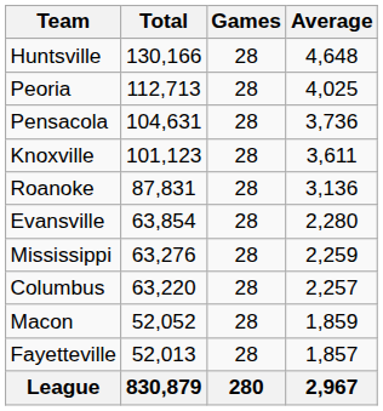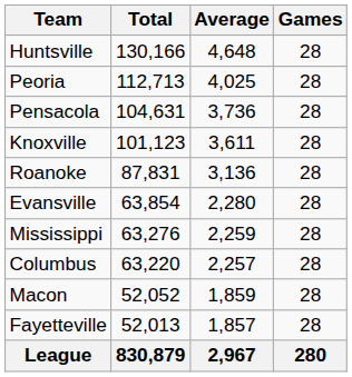columns swapped: Games <-> Average
